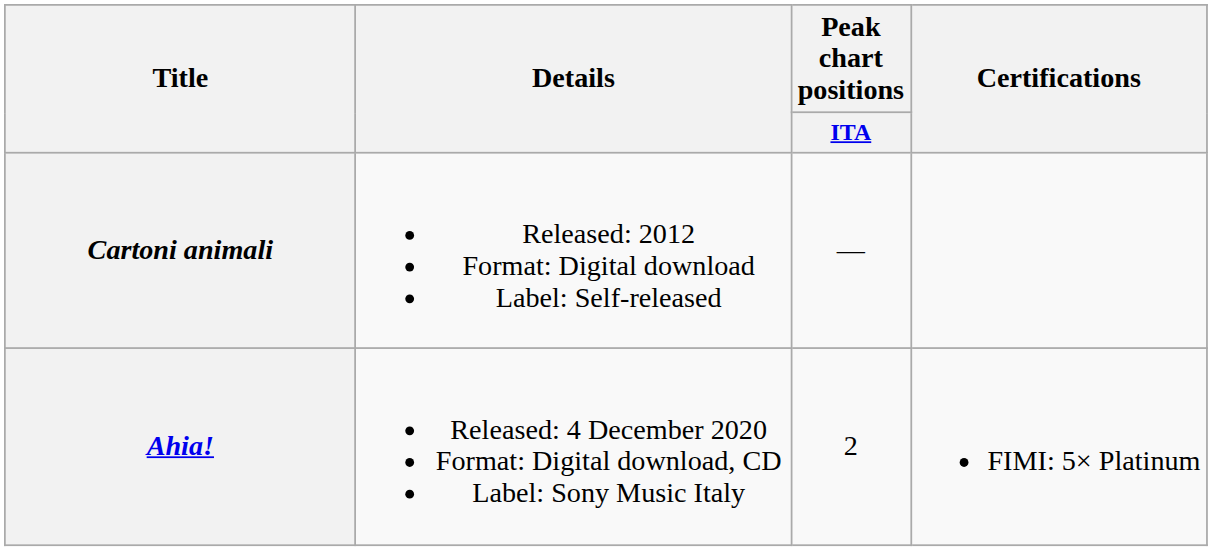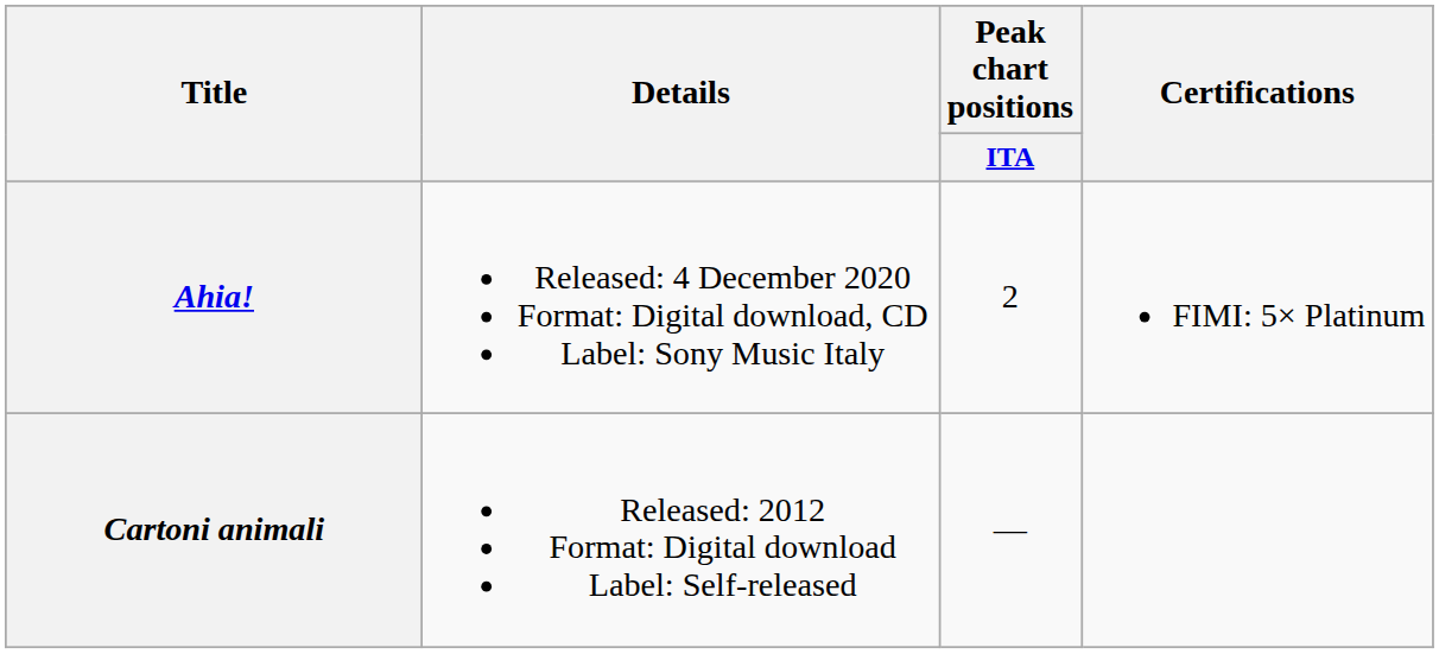rows swapped: Cartoni animali <-> Ahia!
